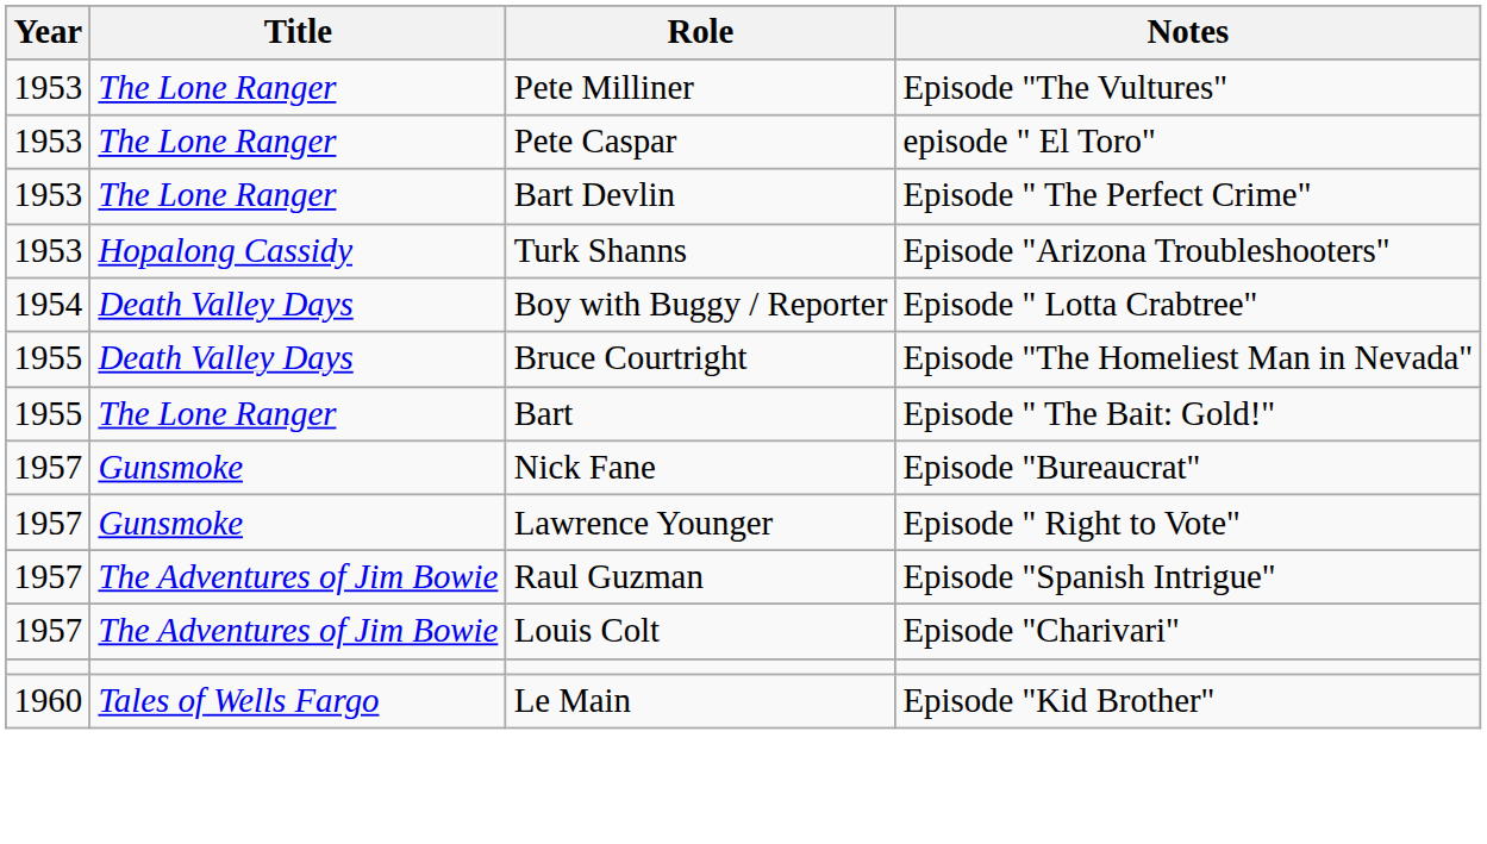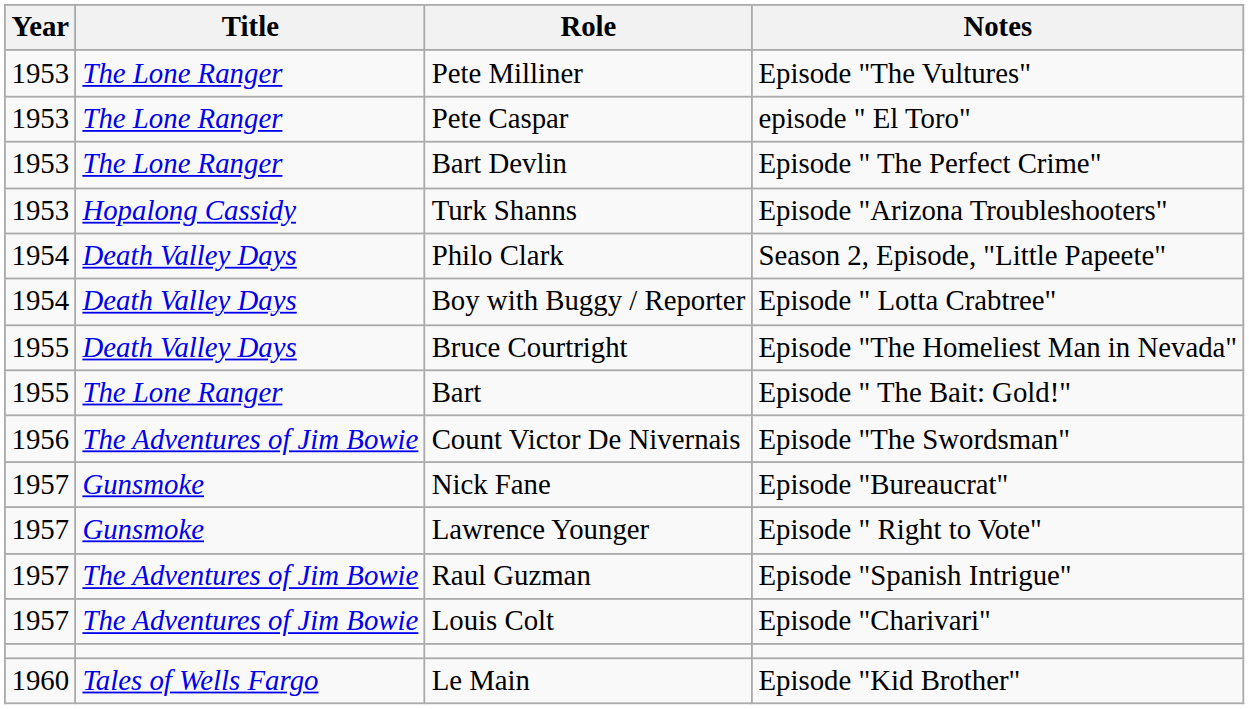+ row: 1954 | Death Valley Days | Philo Clark | Season 2, Episode, "Little Papeete"
+ row: 1956 | The Adventures of Jim Bowie | Count Victor De Nivernais | Episode "The Swordsman"
